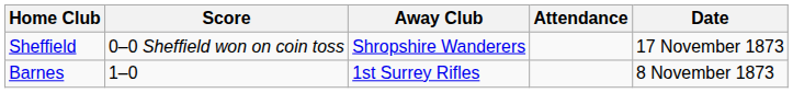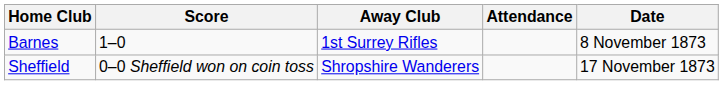rows swapped: Barnes <-> Sheffield
